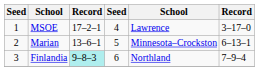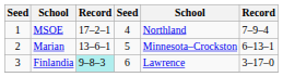MSOE | column 5: Lawrence -> Northland
MSOE | column 6: 3–17–0 -> 7–9–4
Finlandia | column 5: Northland -> Lawrence
Finlandia | column 6: 7–9–4 -> 3–17–0
